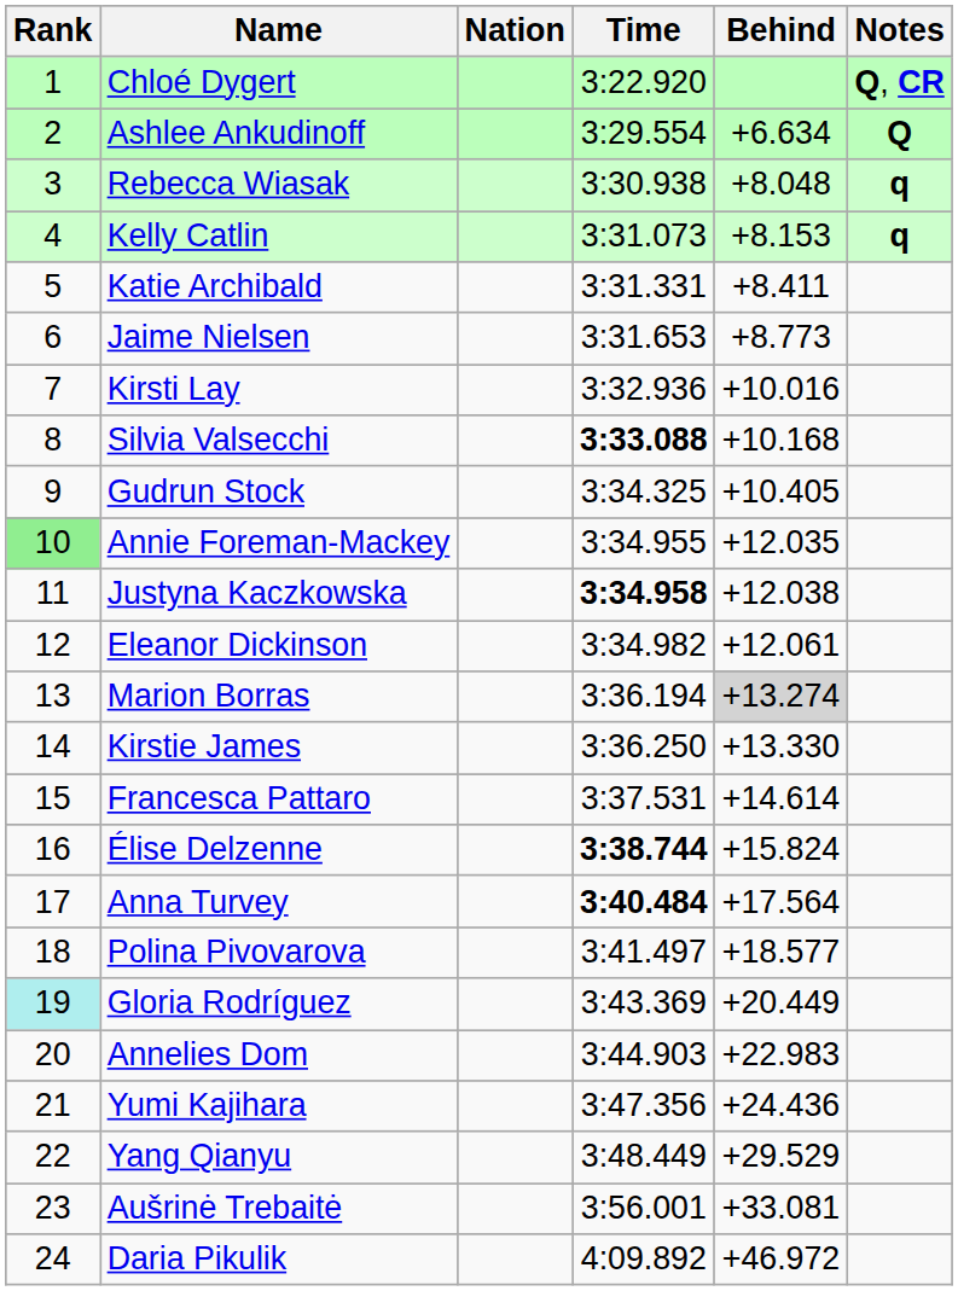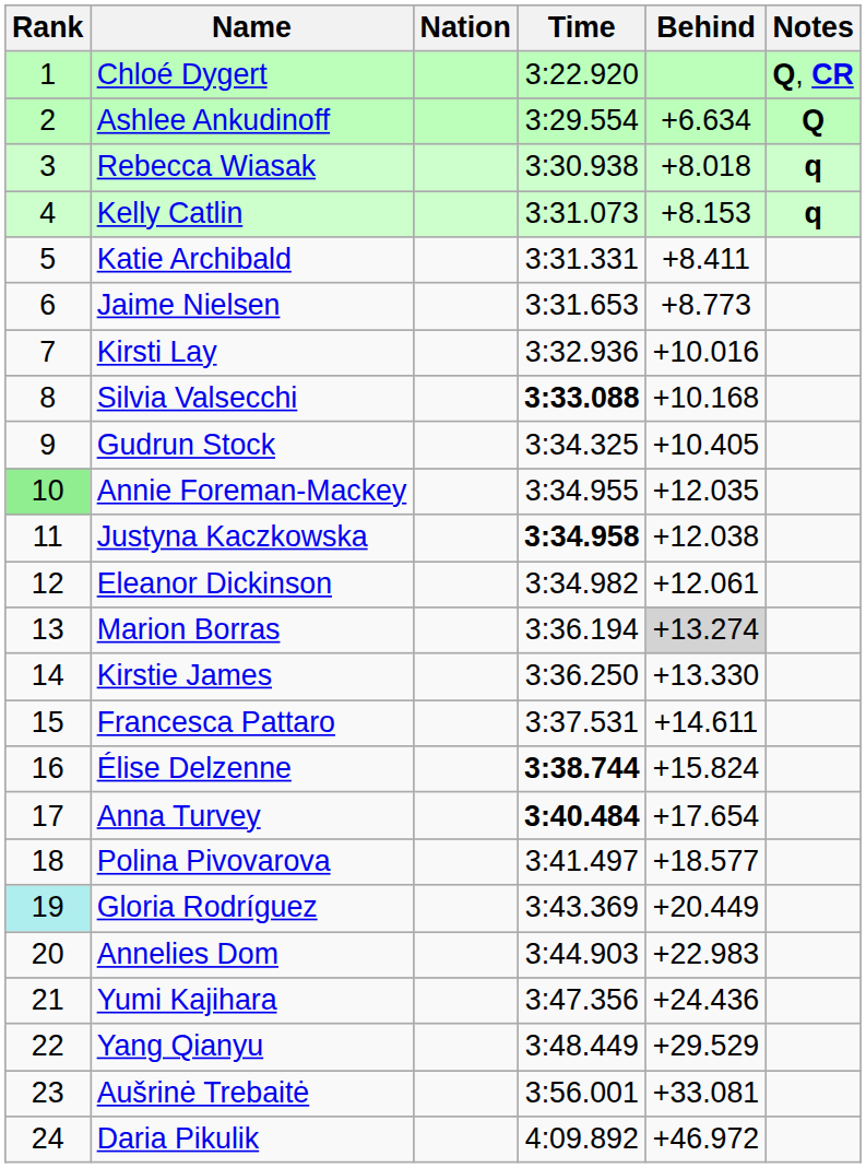Rebecca Wiasak | Behind: +8.048 -> +8.018
Francesca Pattaro | Behind: +14.614 -> +14.611
Anna Turvey | Behind: +17.564 -> +17.654
